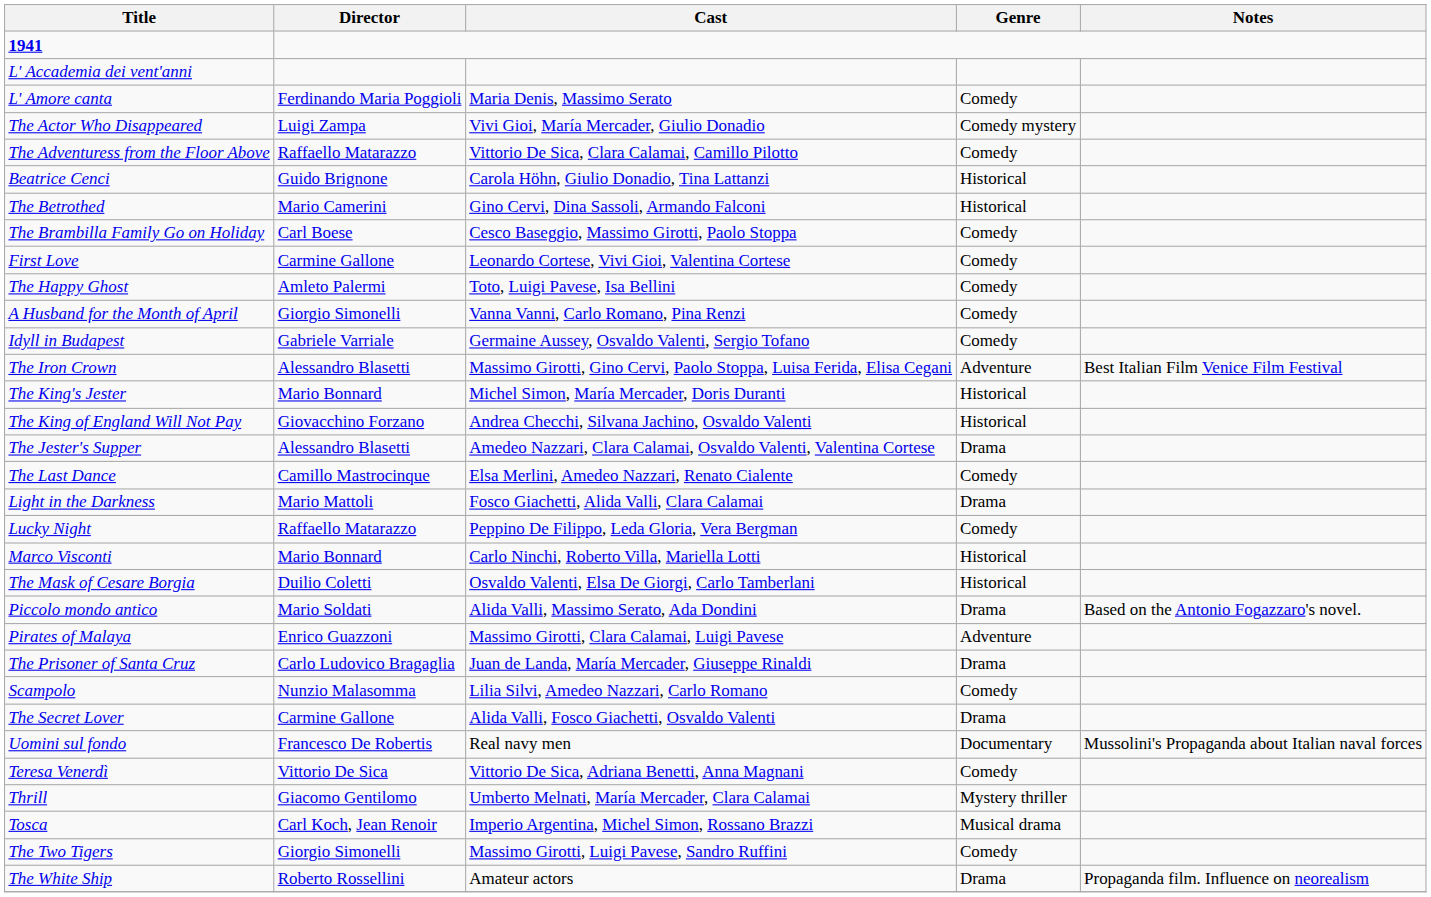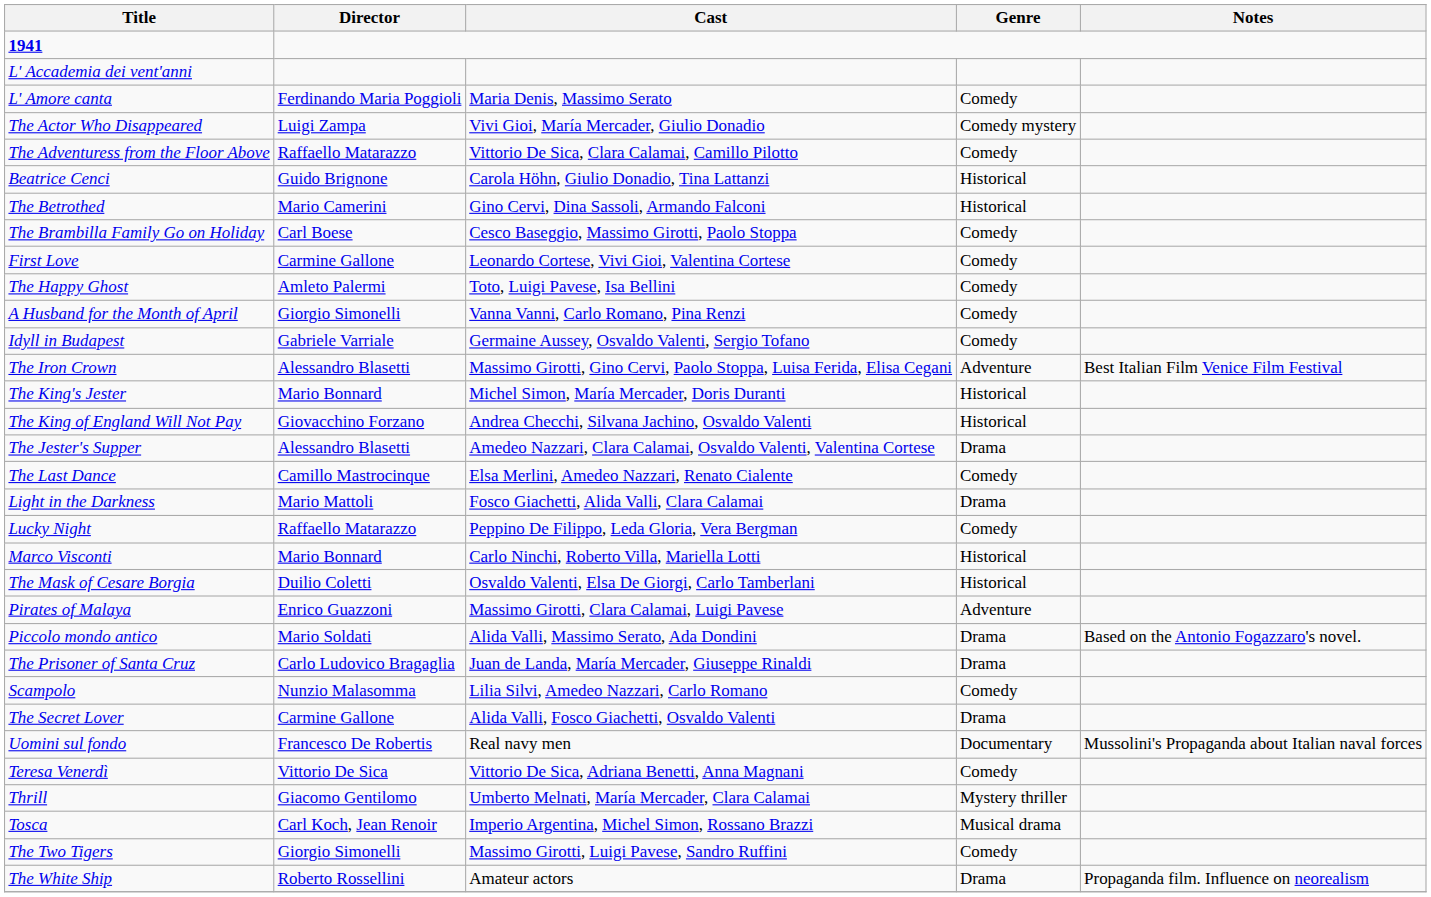rows swapped: Piccolo mondo antico <-> Pirates of Malaya
